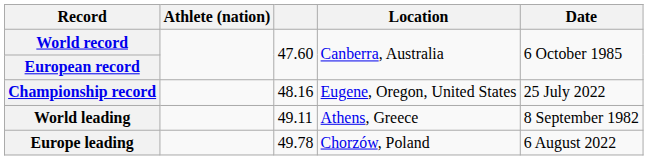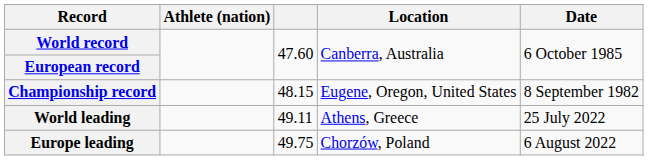Championship record | column 3: 48.16 -> 48.15
Championship record | Date: 25 July 2022 -> 8 September 1982
World leading | Date: 8 September 1982 -> 25 July 2022
Europe leading | column 3: 49.78 -> 49.75
